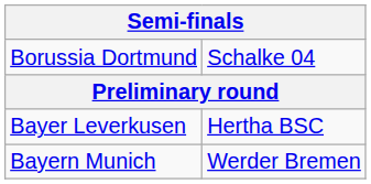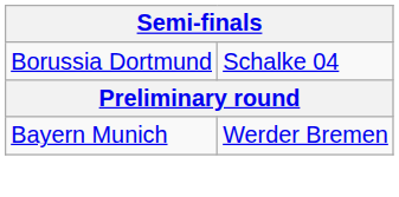- row: Bayer Leverkusen | Hertha BSC
